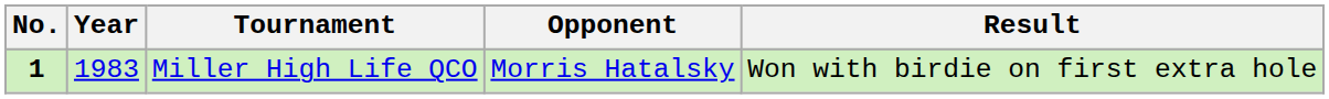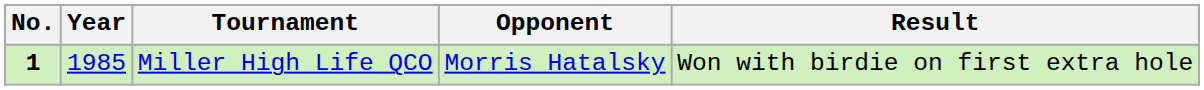Miller High Life QCO | Year: 1983 -> 1985
